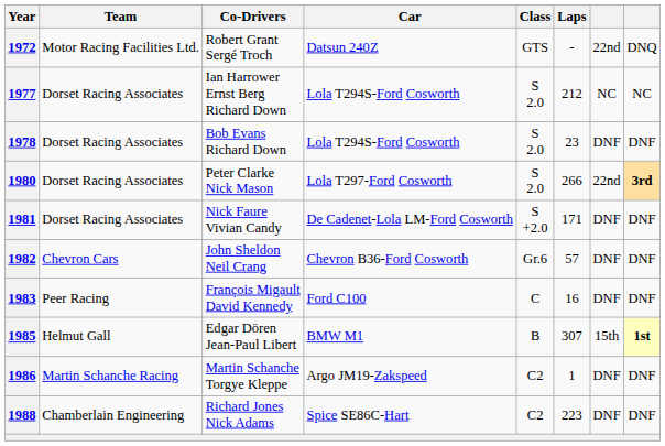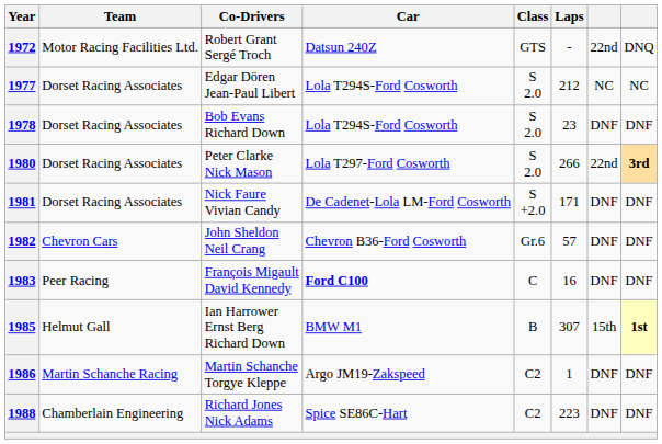1977 | Co-Drivers: Ian Harrower Ernst Berg Richard Down -> Edgar Dören Jean-Paul Libert
1983 | Car: normal -> bold
1985 | Co-Drivers: Edgar Dören Jean-Paul Libert -> Ian Harrower Ernst Berg Richard Down
